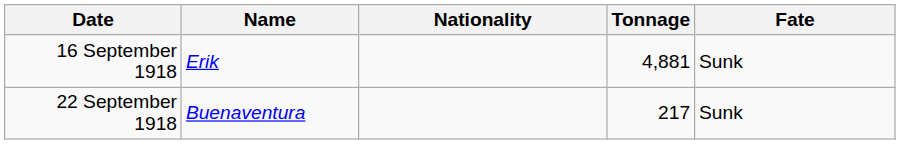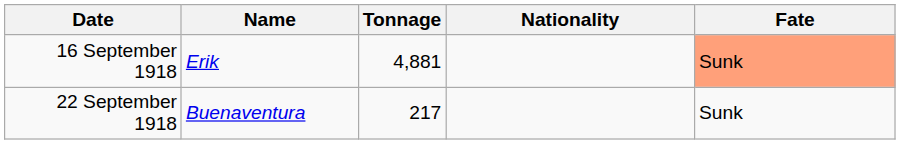columns swapped: Nationality <-> Tonnage
16 September 1918 | Fate: no background -> lightsalmon background
